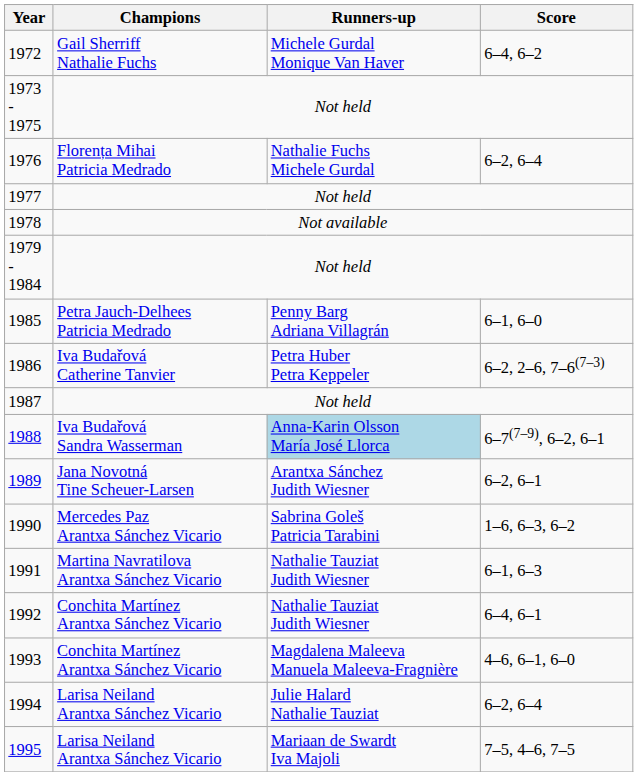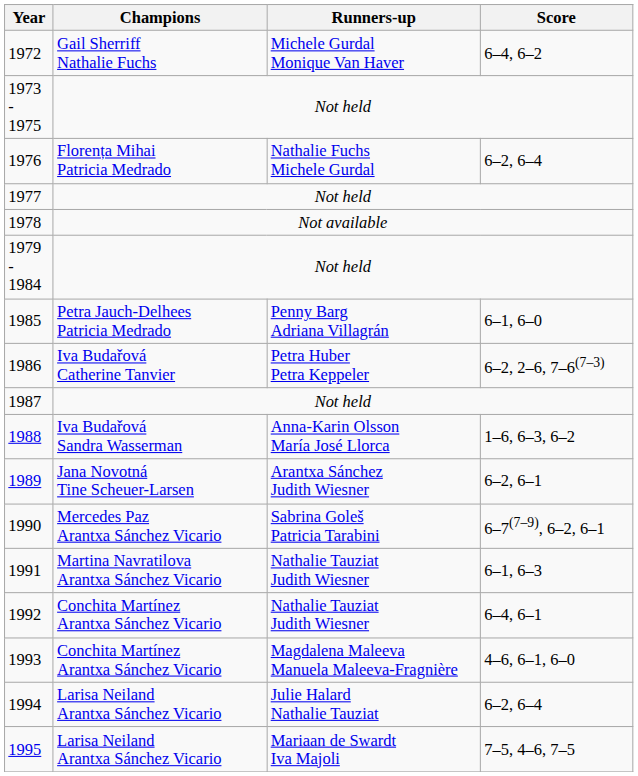1988 | Runners-up: lightblue background -> no background
1988 | Score: 6–7(7–9), 6–2, 6–1 -> 1–6, 6–3, 6–2
1990 | Score: 1–6, 6–3, 6–2 -> 6–7(7–9), 6–2, 6–1
